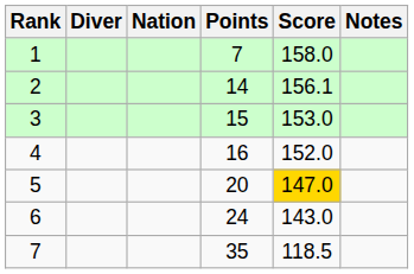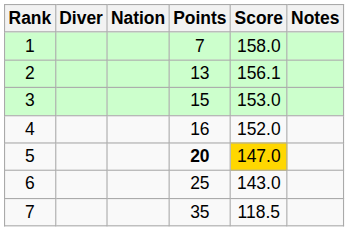2 | Points: 14 -> 13
5 | Points: normal -> bold
6 | Points: 24 -> 25
